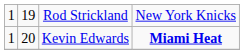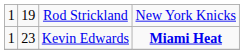Kevin Edwards | column 2: 20 -> 23
